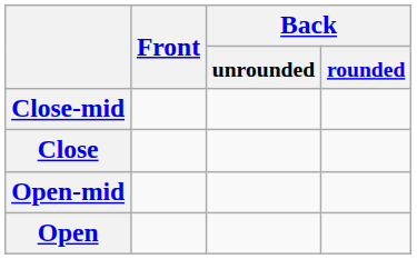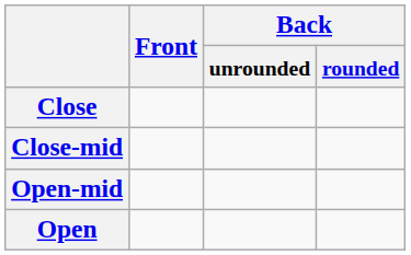rows swapped: Close <-> Close-mid
